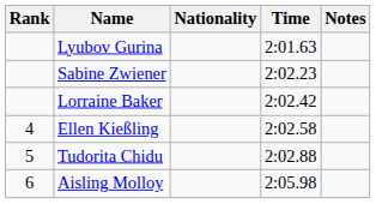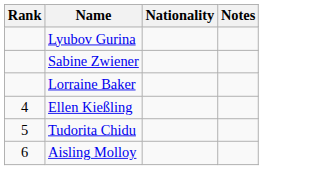- column: Time | 2:01.63 | 2:02.23 | 2:02.42 | 2:02.58 | 2:02.88 | 2:05.98
